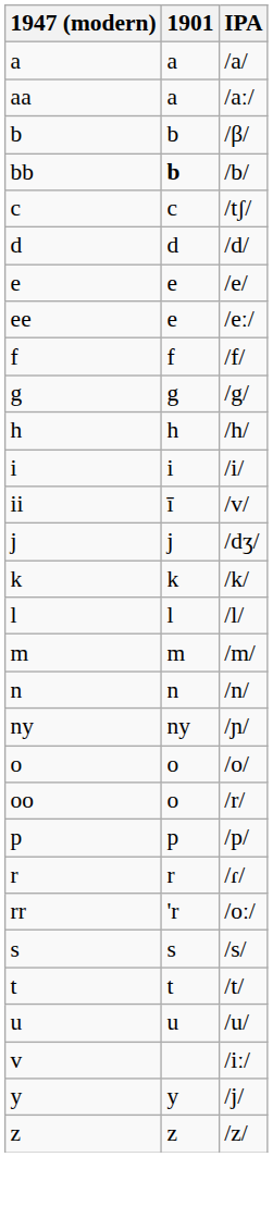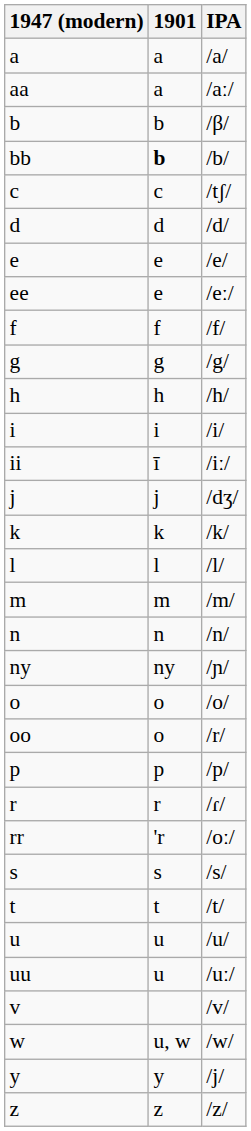ii | IPA: /v/ -> /iː/
+ row: uu | u | /uː/
v | IPA: /iː/ -> /v/
+ row: w | u, w | /w/
